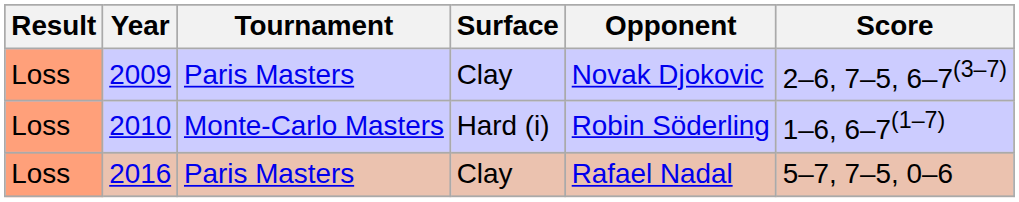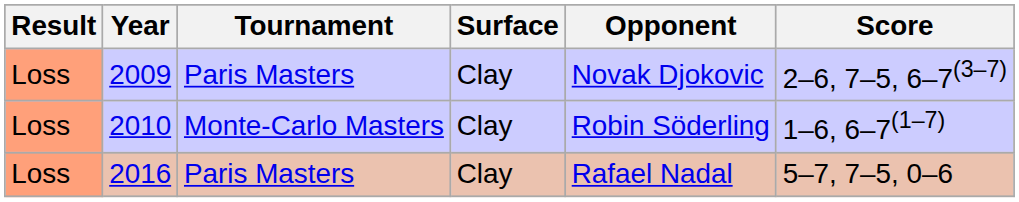2010 | Surface: Hard (i) -> Clay
